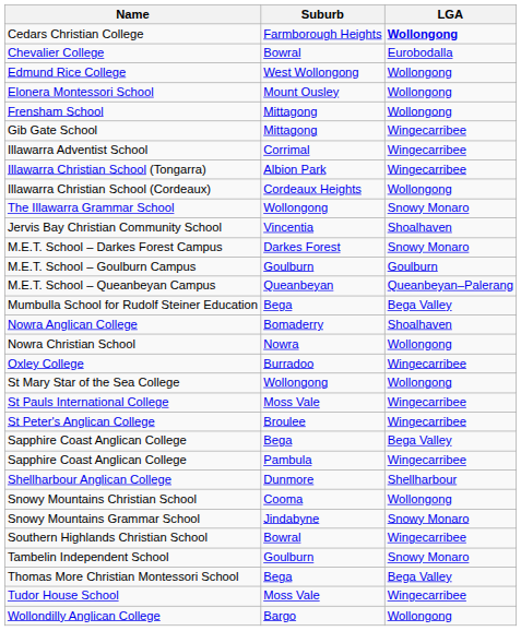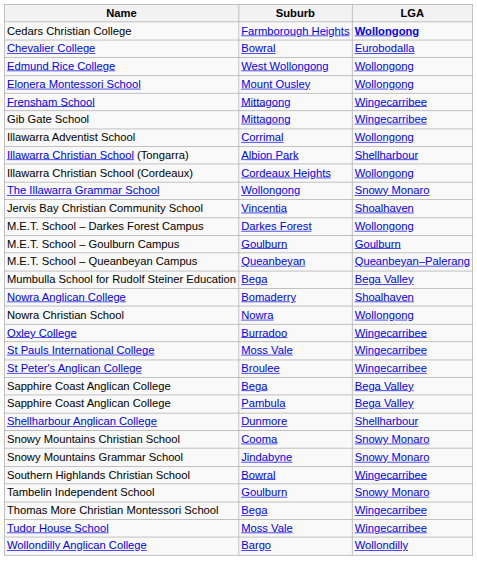Frensham School | LGA: Wollongong -> Wingecarribee
Illawarra Adventist School | LGA: Wingecarribee -> Wollongong
Illawarra Christian School (Tongarra) | LGA: Wingecarribee -> Shellharbour
M.E.T. School – Darkes Forest Campus | LGA: Snowy Monaro -> Wollongong
- row: St Mary Star of the Sea College | Wollongong | Wollongong
Sapphire Coast Anglican College / Pambula | LGA: Wingecarribee -> Bega Valley
Snowy Mountains Christian School | LGA: Wollongong -> Snowy Monaro
Thomas More Christian Montessori School | LGA: Bega Valley -> Wingecarribee
Wollondilly Anglican College | LGA: Wollongong -> Wollondilly
